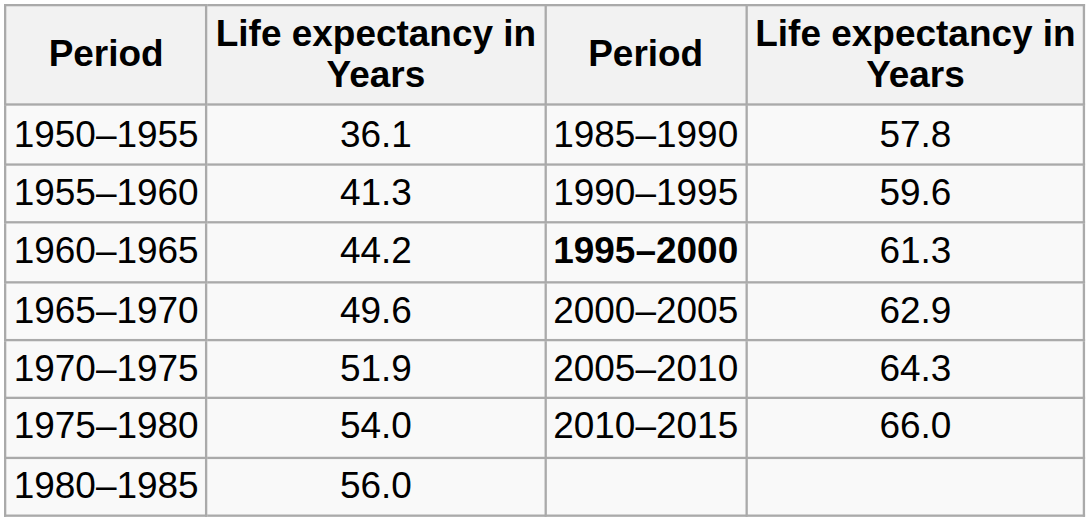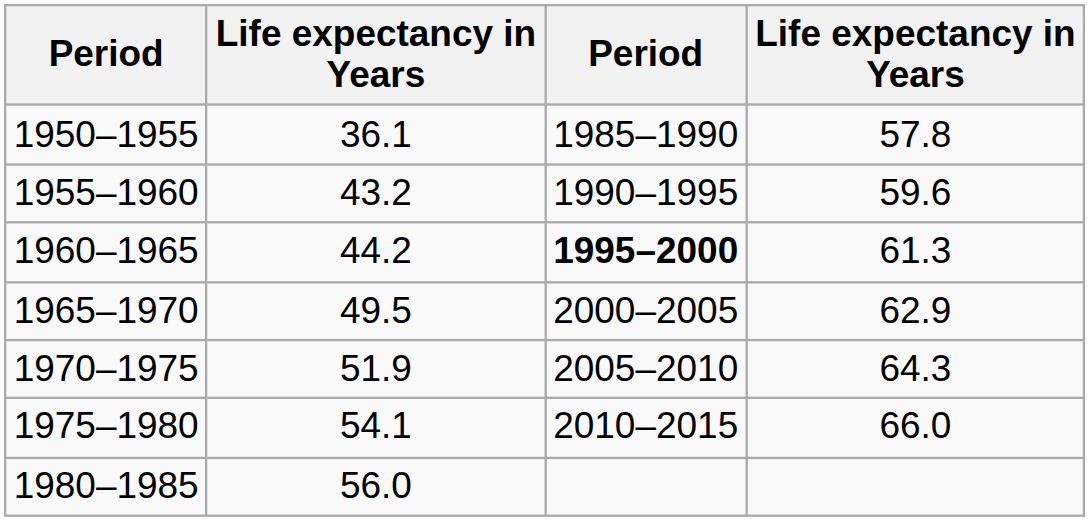1955–1960 | column 2: 41.3 -> 43.2
1965–1970 | column 2: 49.6 -> 49.5
1975–1980 | column 2: 54.0 -> 54.1
